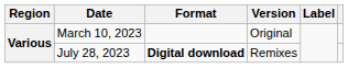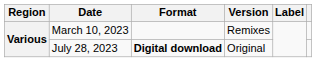March 10, 2023 | Version: Original -> Remixes
July 28, 2023 | Version: Remixes -> Original
